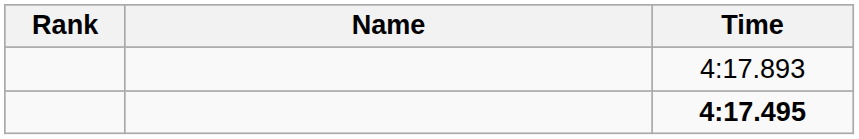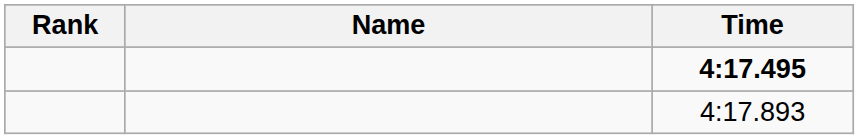rows swapped: 4:17.495 <-> 4:17.893
